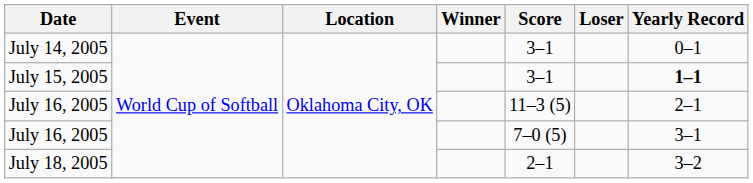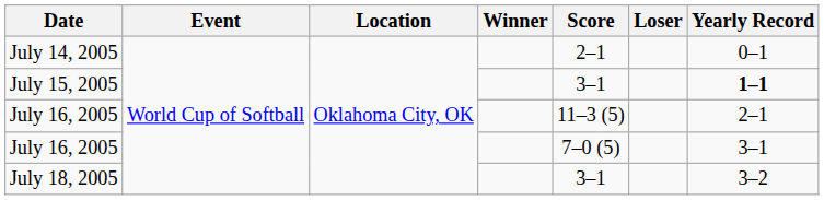July 14, 2005 | Score: 3–1 -> 2–1
July 18, 2005 | Score: 2–1 -> 3–1
